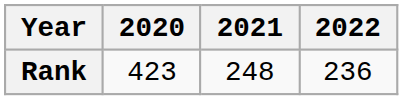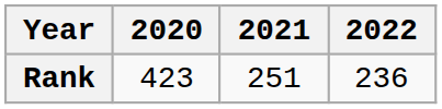Rank | 2021: 248 -> 251
